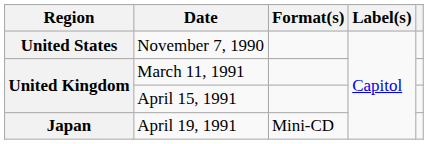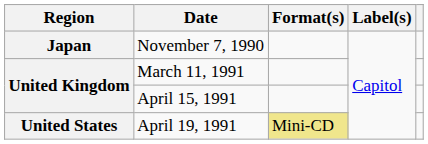November 7, 1990 | Region: United States -> Japan
April 19, 1991 | Region: Japan -> United States
April 19, 1991 | Format(s): no background -> khaki background
